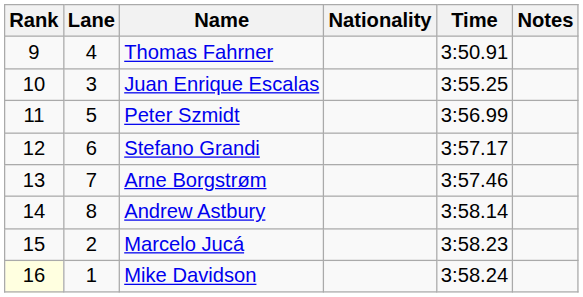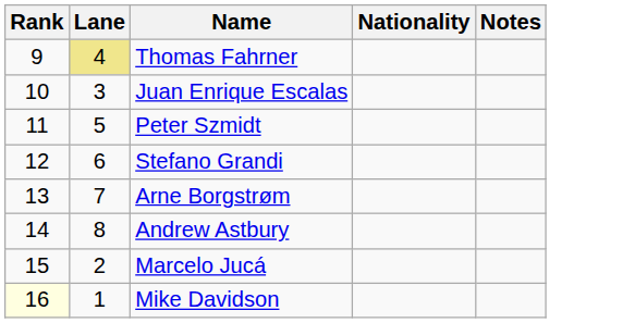- column: Time | 3:50.91 | 3:55.25 | 3:56.99 | 3:57.17 | 3:57.46 | 3:58.14 | 3:58.23 | 3:58.24
Thomas Fahrner | Lane: no background -> khaki background
